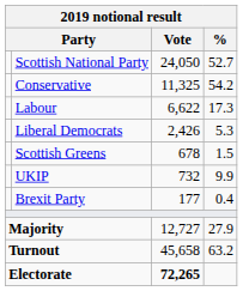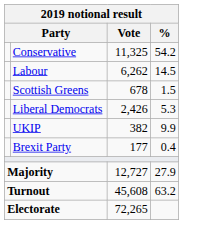- row: Scottish National Party | 24,050 | 52.7
Labour | Vote: 6,622 -> 6,262
Labour | %: 17.3 -> 14.5
rows swapped: Liberal Democrats <-> Scottish Greens
UKIP | Vote: 732 -> 382
Turnout | Vote: 45,658 -> 45,608
Electorate | Vote: bold -> normal
